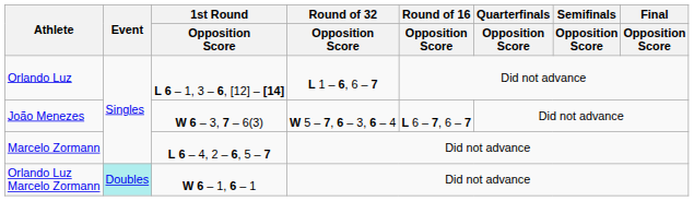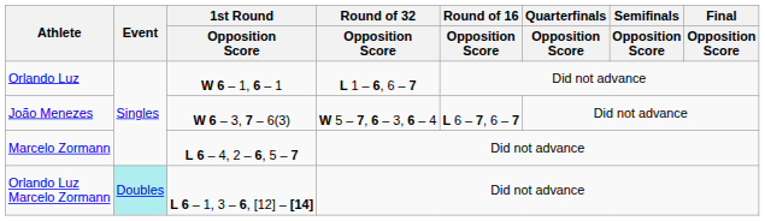Orlando Luz | 1st Round / Opposition Score: L 6 – 1, 3 – 6, [12] – [14] -> W 6 – 1, 6 – 1
Orlando Luz Marcelo Zormann | 1st Round / Opposition Score: W 6 – 1, 6 – 1 -> L 6 – 1, 3 – 6, [12] – [14]
